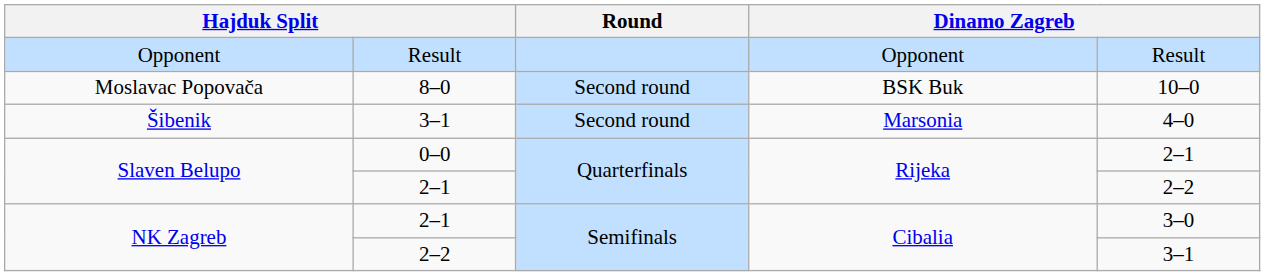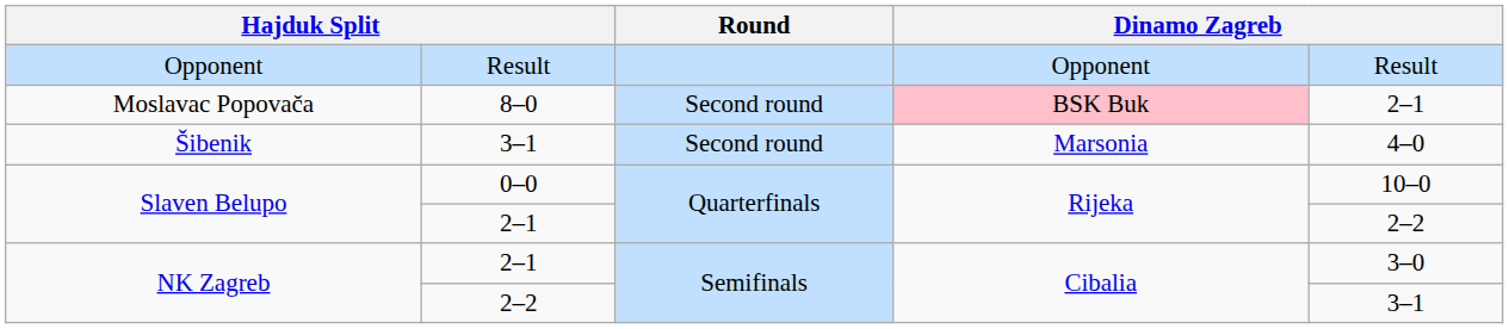8–0 | column 4: no background -> pink background
8–0 | column 5: 10–0 -> 2–1
0–0 | column 5: 2–1 -> 10–0
